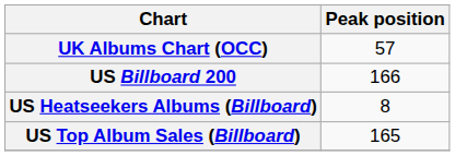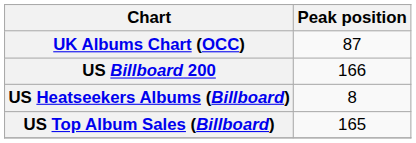UK Albums Chart (OCC) | Peak position: 57 -> 87
